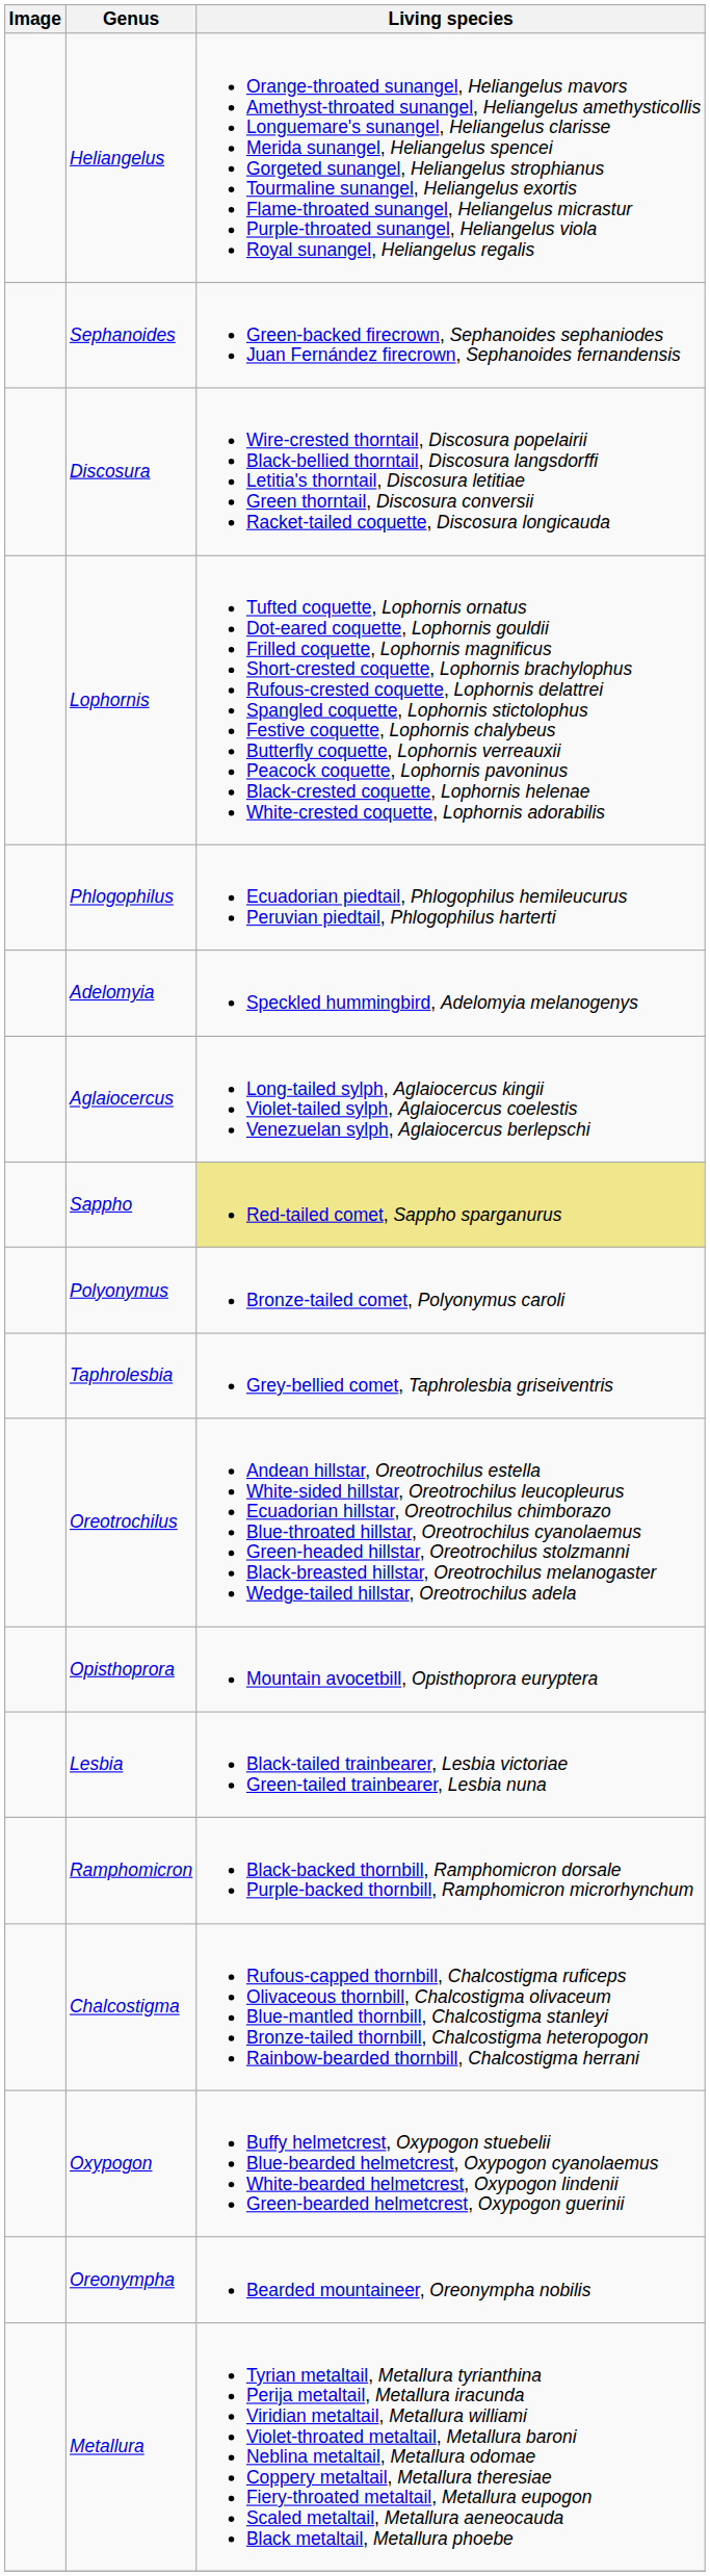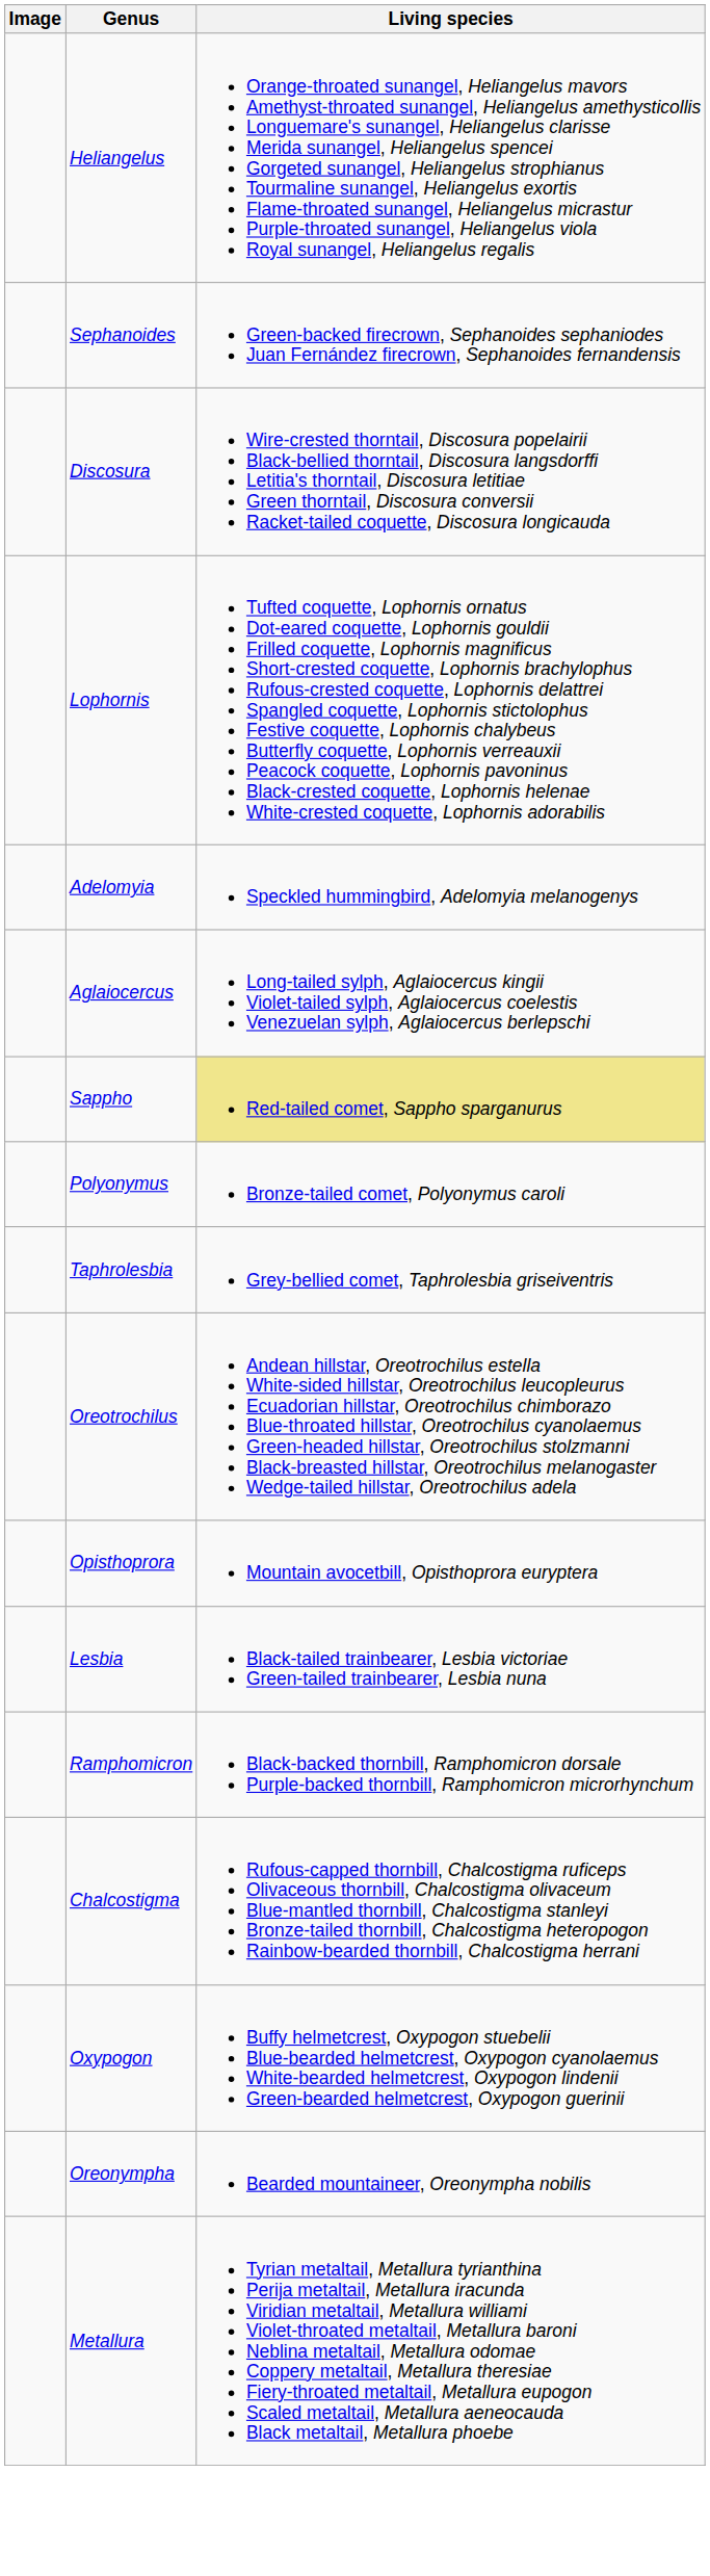- row: Phlogophilus | Ecuadorian piedtail, Phlogophilus hemileucurus Peruvian piedtail, Phlogophilus harterti
